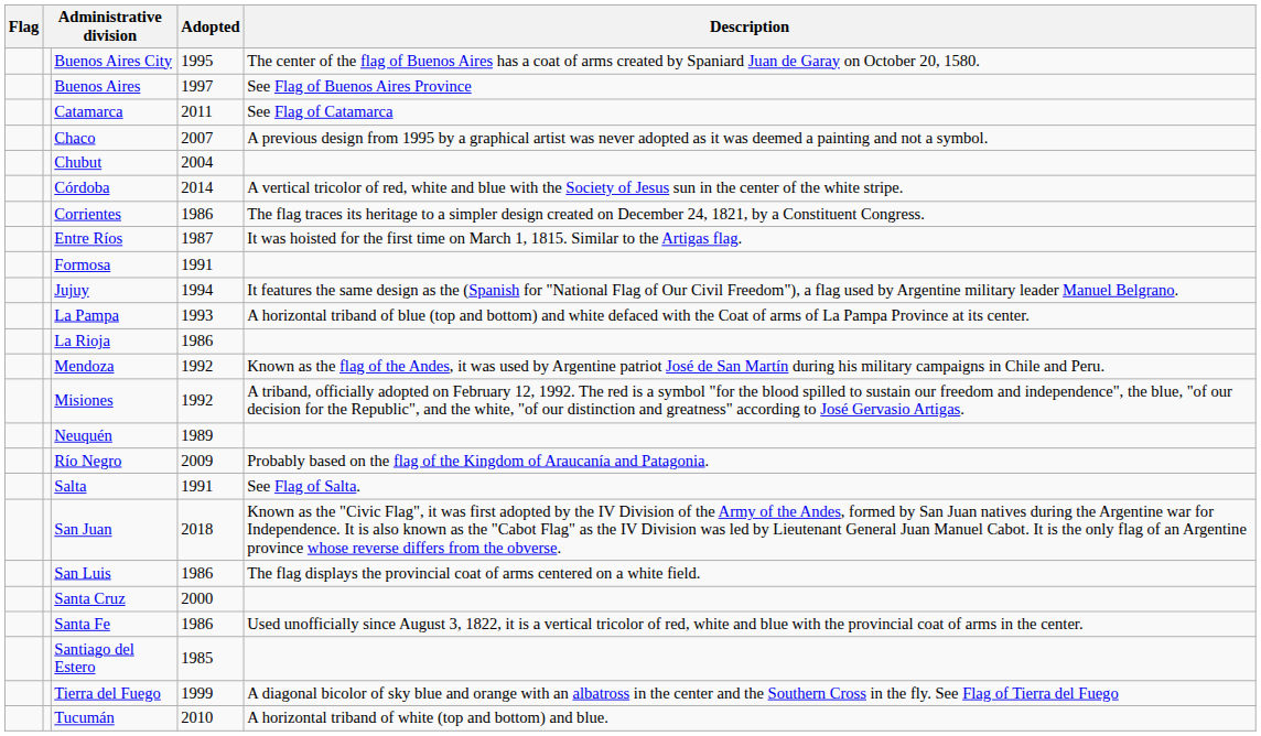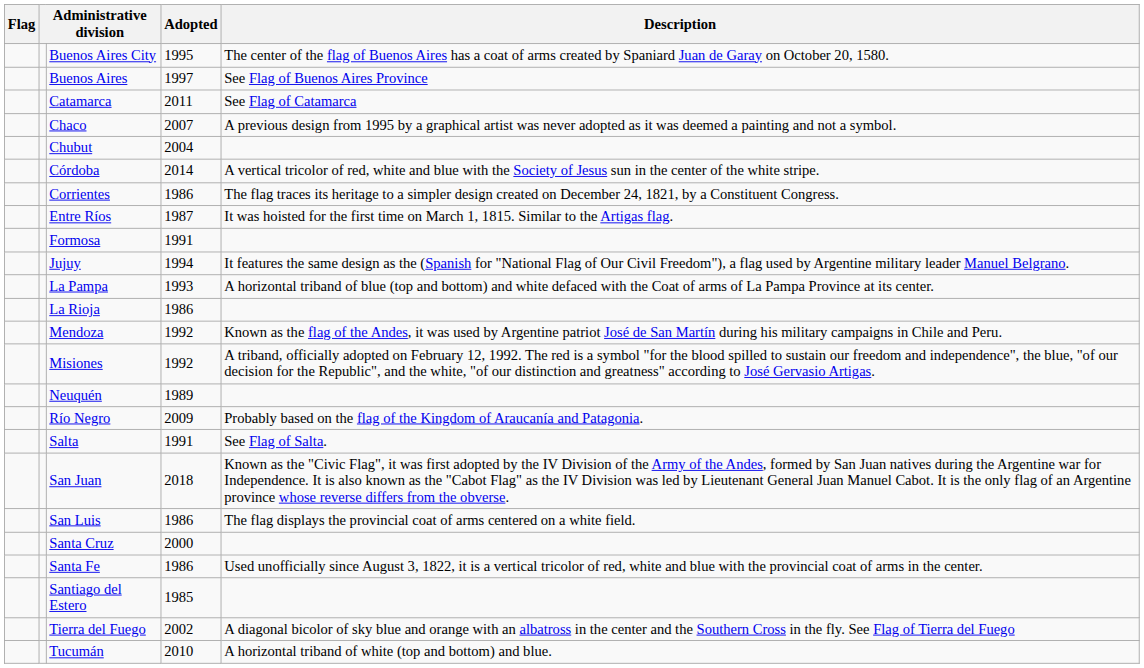Tierra del Fuego | Adopted: 1999 -> 2002
